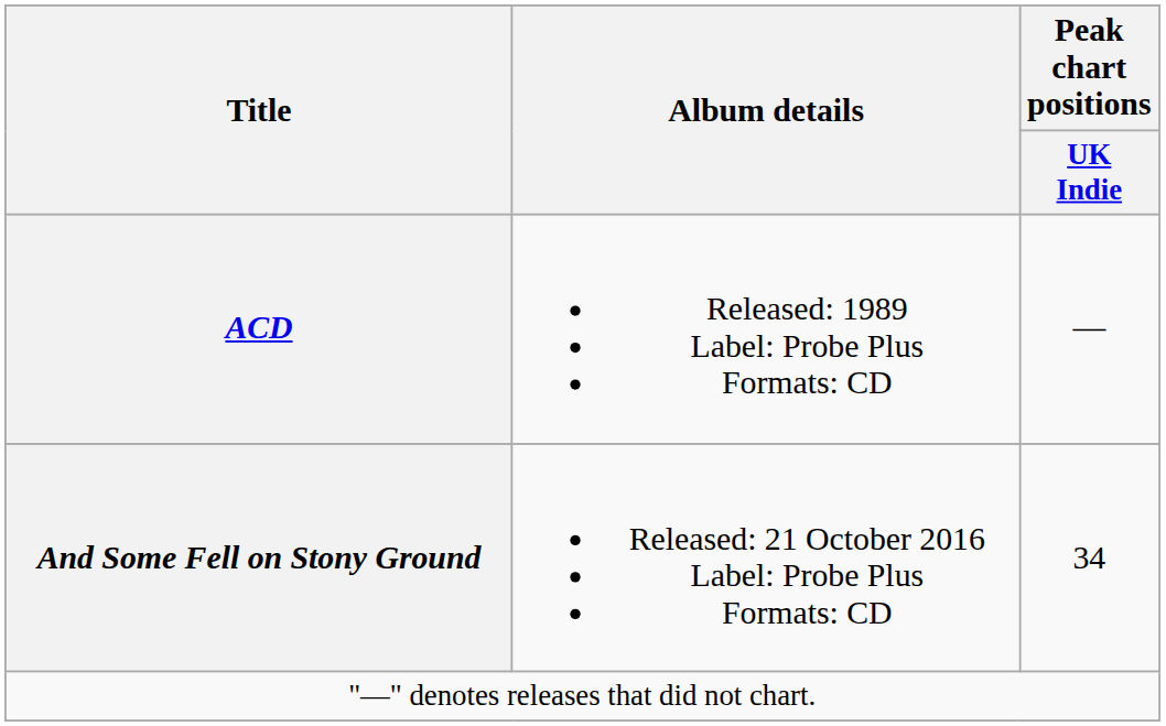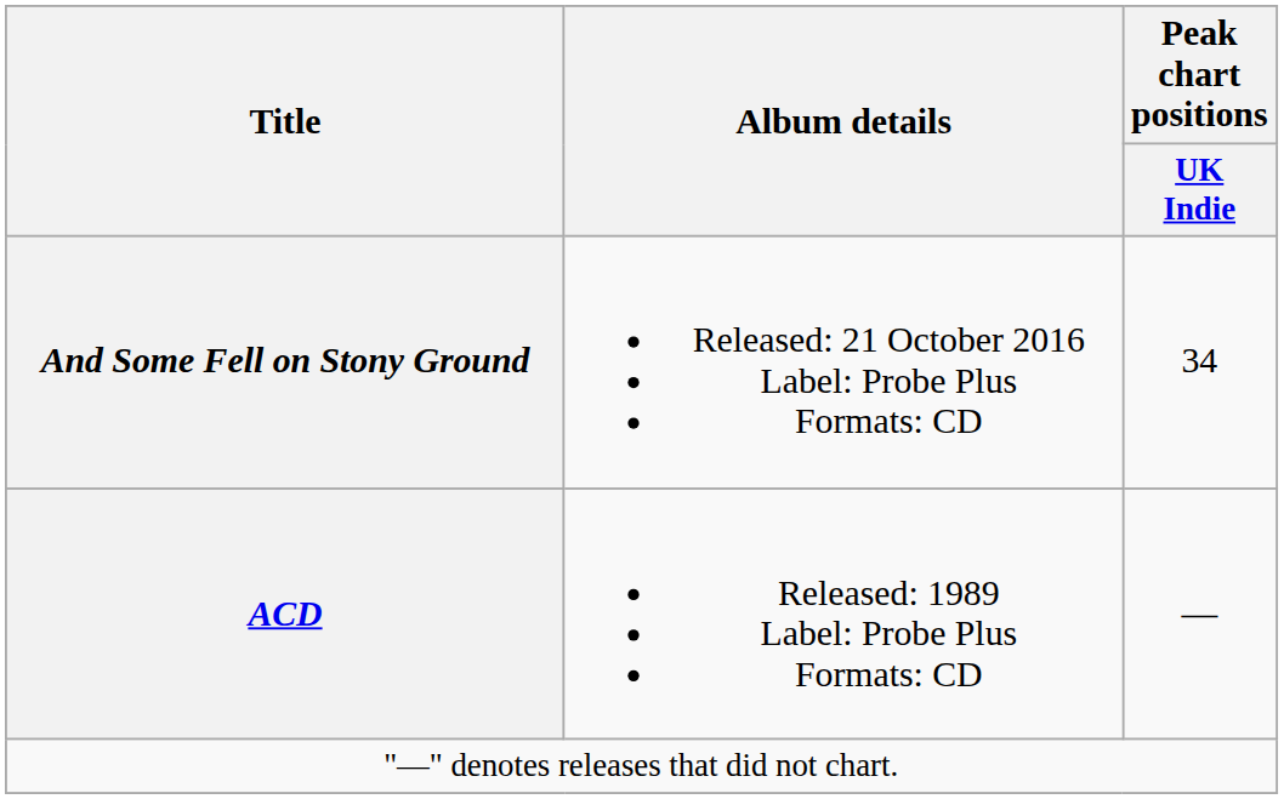rows swapped: ACD <-> And Some Fell on Stony Ground
